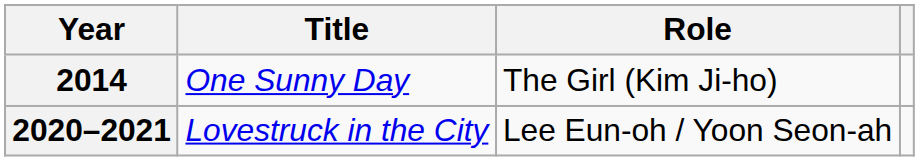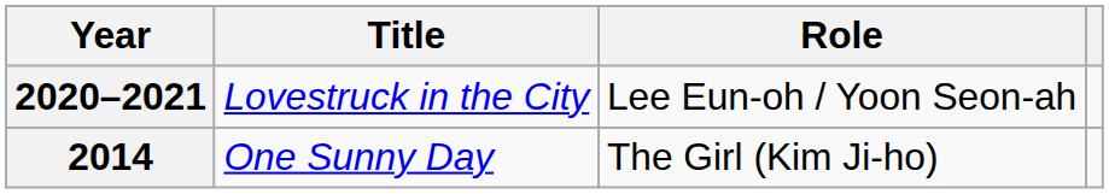rows swapped: 2014 <-> 2020–2021
